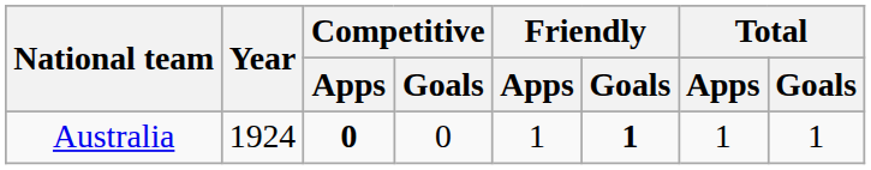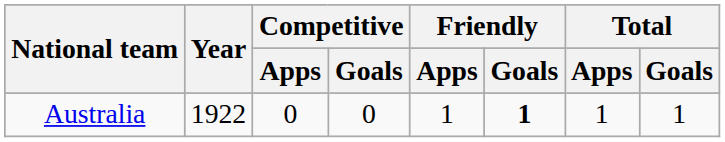Australia | Year: 1924 -> 1922
Australia | Competitive / Apps: bold -> normal
